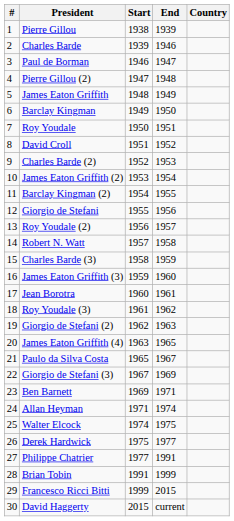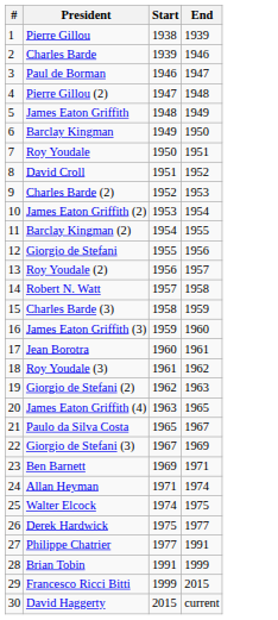- column: Country
